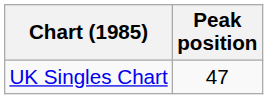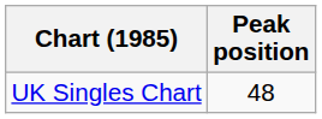UK Singles Chart | Peak position: 47 -> 48
